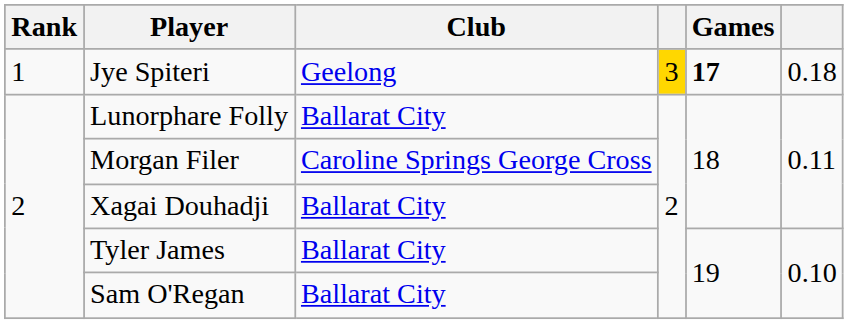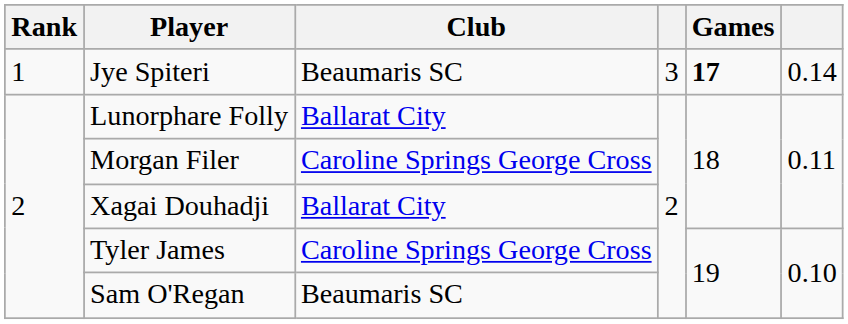Jye Spiteri | Club: Geelong -> Beaumaris SC
Jye Spiteri | column 4: gold background -> no background
Jye Spiteri | column 6: 0.18 -> 0.14
Tyler James | Club: Ballarat City -> Caroline Springs George Cross
Sam O'Regan | Club: Ballarat City -> Beaumaris SC
